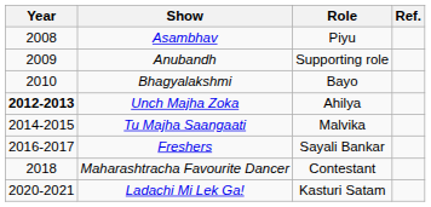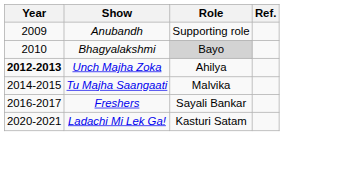- row: 2008 | Asambhav | Piyu
Bhagyalakshmi | Role: no background -> lightgrey background
- row: 2018 | Maharashtracha Favourite Dancer | Contestant
